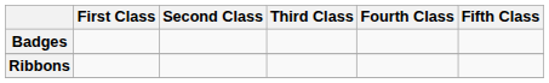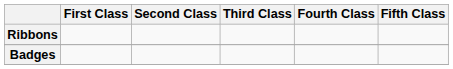rows swapped: Badges <-> Ribbons
